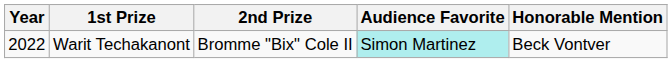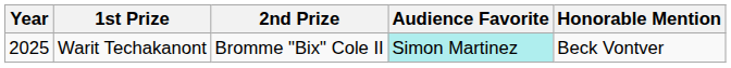Warit Techakanont | Year: 2022 -> 2025
